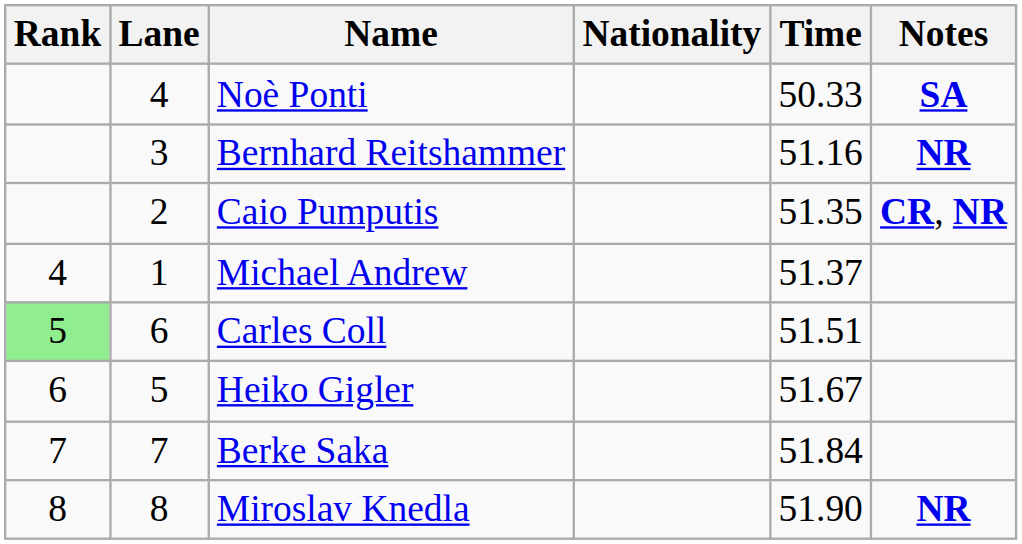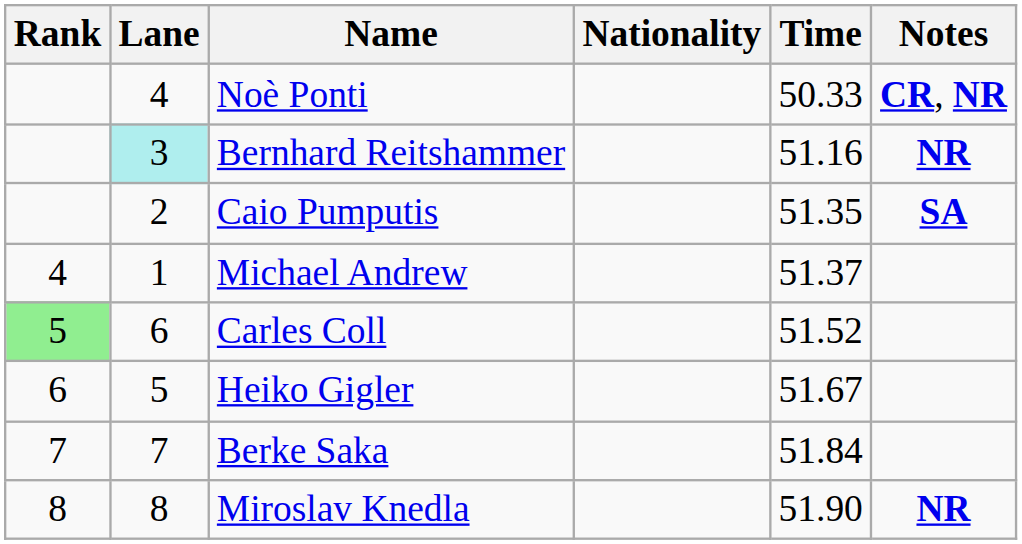Noè Ponti | Notes: SA -> CR, NR
Bernhard Reitshammer | Lane: no background -> paleturquoise background
Caio Pumputis | Notes: CR, NR -> SA
Carles Coll | Time: 51.51 -> 51.52
